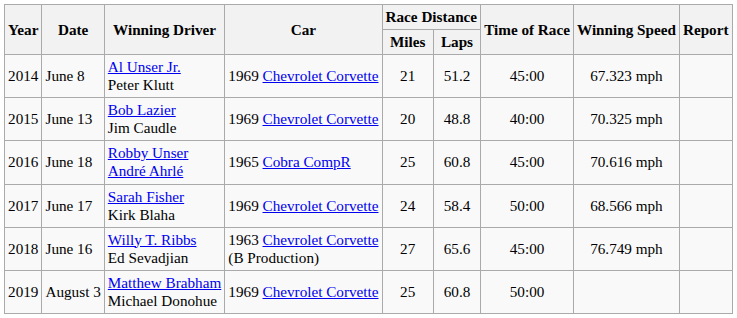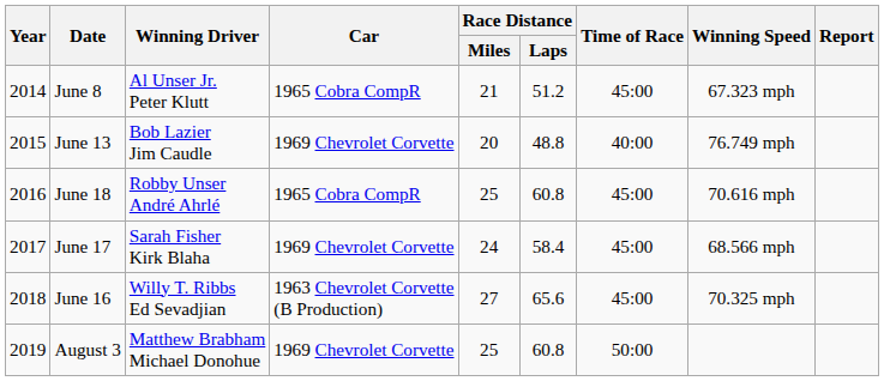June 8 | Car: 1969 Chevrolet Corvette -> 1965 Cobra CompR
June 13 | Winning Speed: 70.325 mph -> 76.749 mph
June 17 | Time of Race: 50:00 -> 45:00
June 16 | Winning Speed: 76.749 mph -> 70.325 mph
